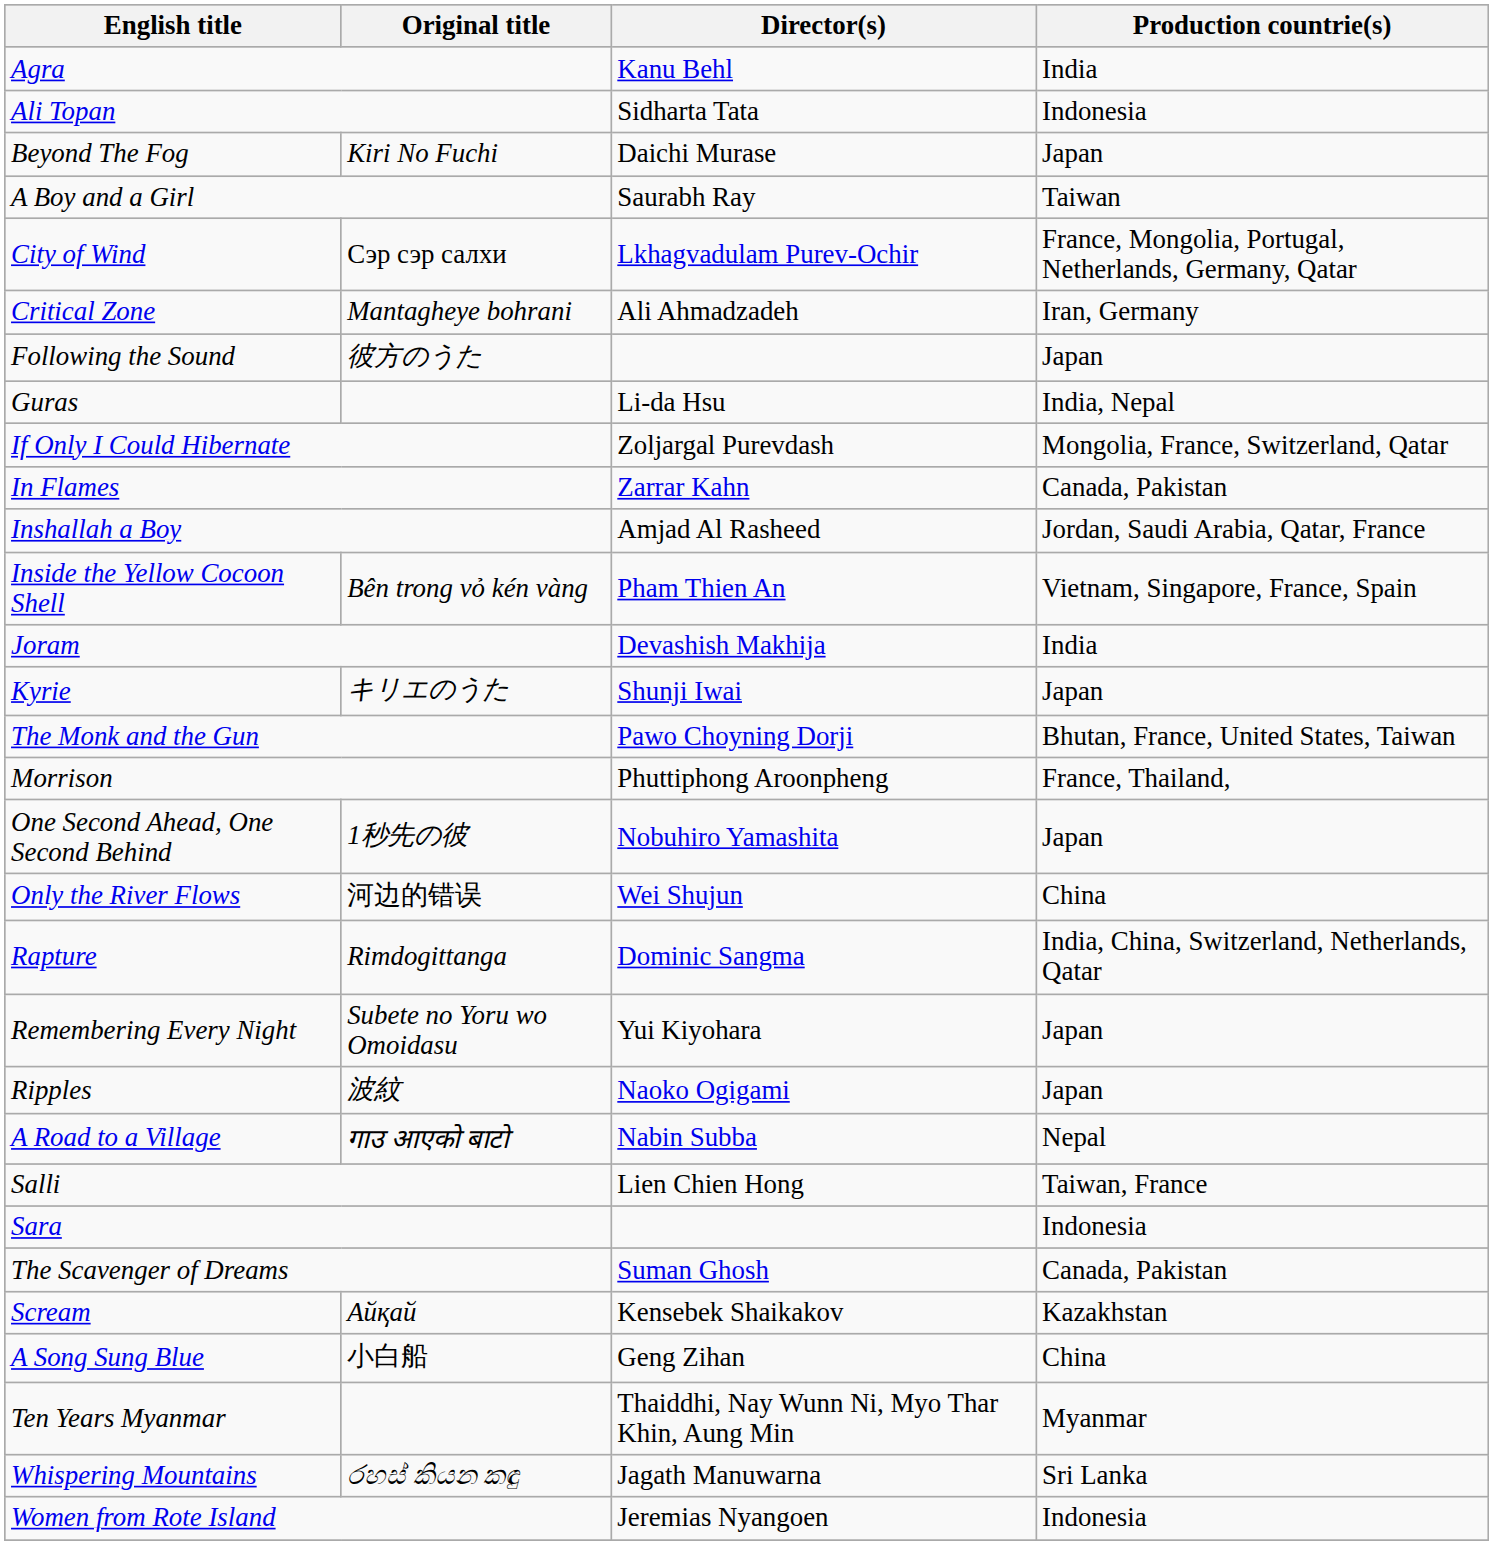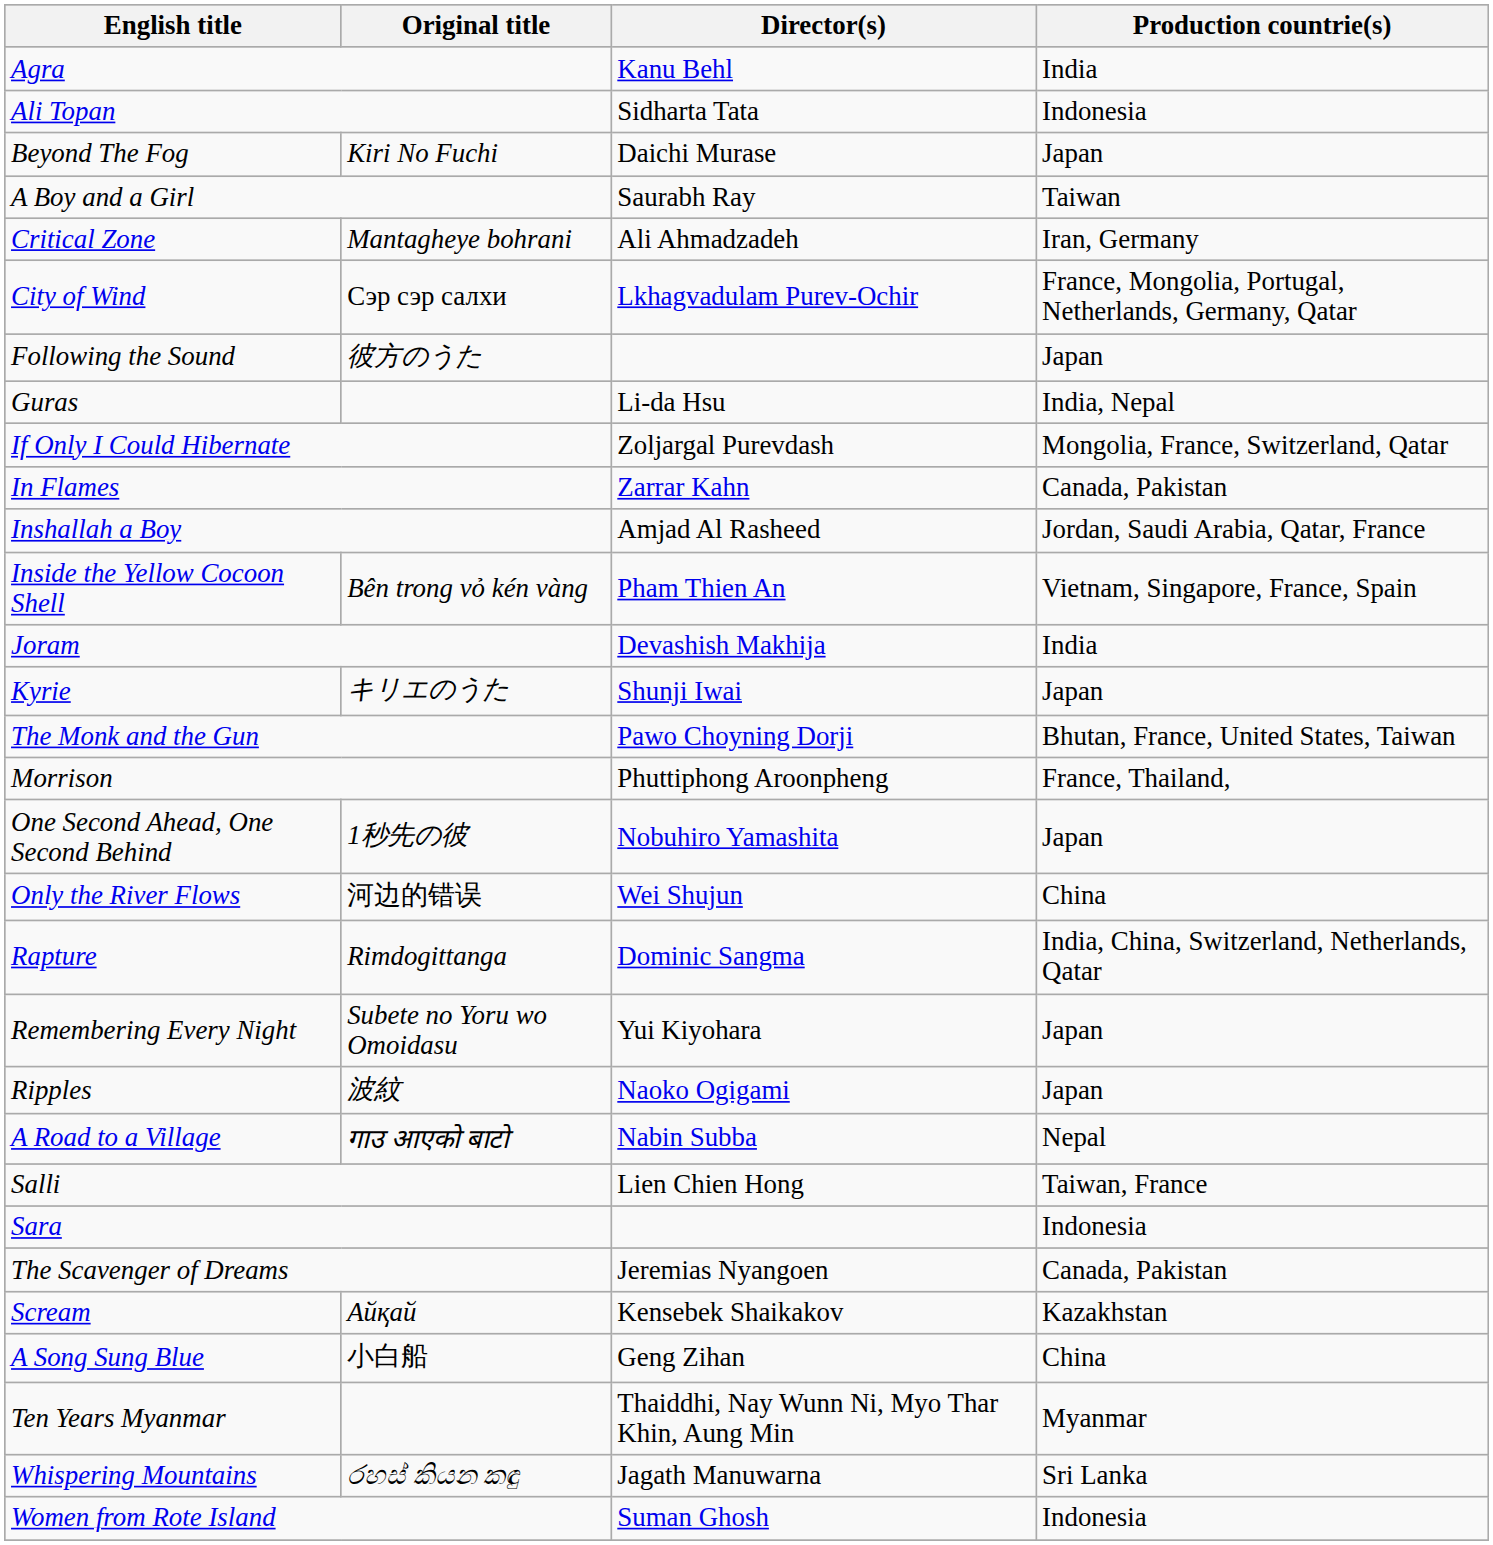rows swapped: City of Wind <-> Critical Zone
The Scavenger of Dreams | Director(s): Suman Ghosh -> Jeremias Nyangoen
Women from Rote Island | Director(s): Jeremias Nyangoen -> Suman Ghosh
